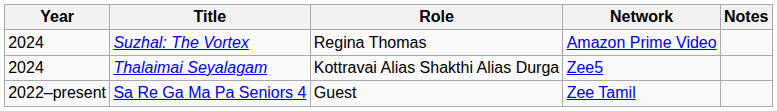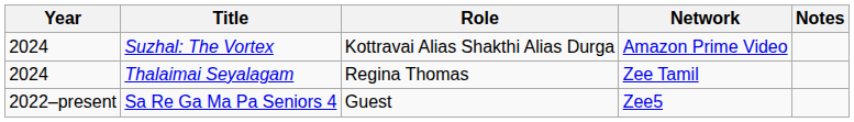Suzhal: The Vortex | Role: Regina Thomas -> Kottravai Alias Shakthi Alias Durga
Thalaimai Seyalagam | Role: Kottravai Alias Shakthi Alias Durga -> Regina Thomas
Thalaimai Seyalagam | Network: Zee5 -> Zee Tamil
Sa Re Ga Ma Pa Seniors 4 | Network: Zee Tamil -> Zee5
